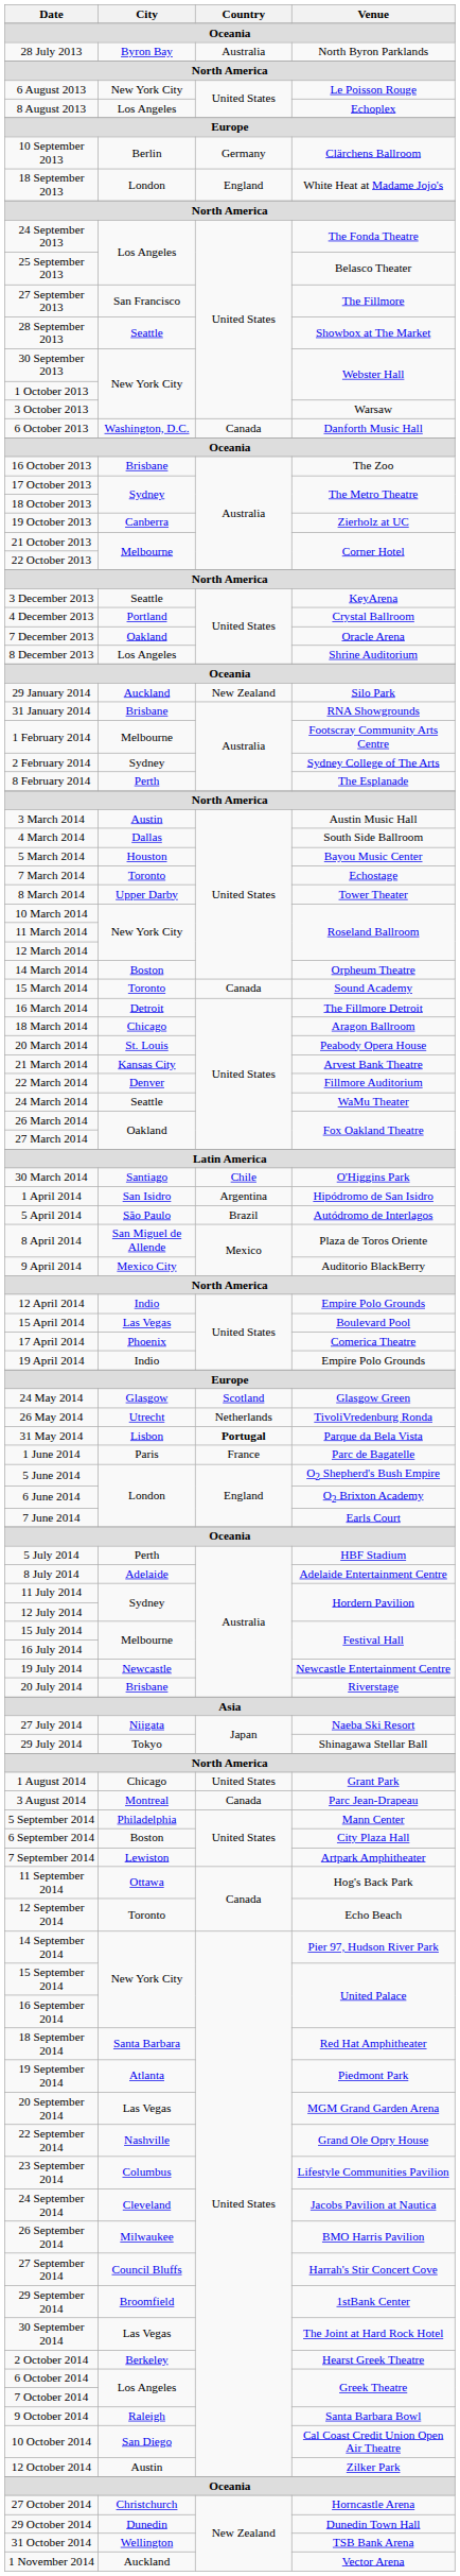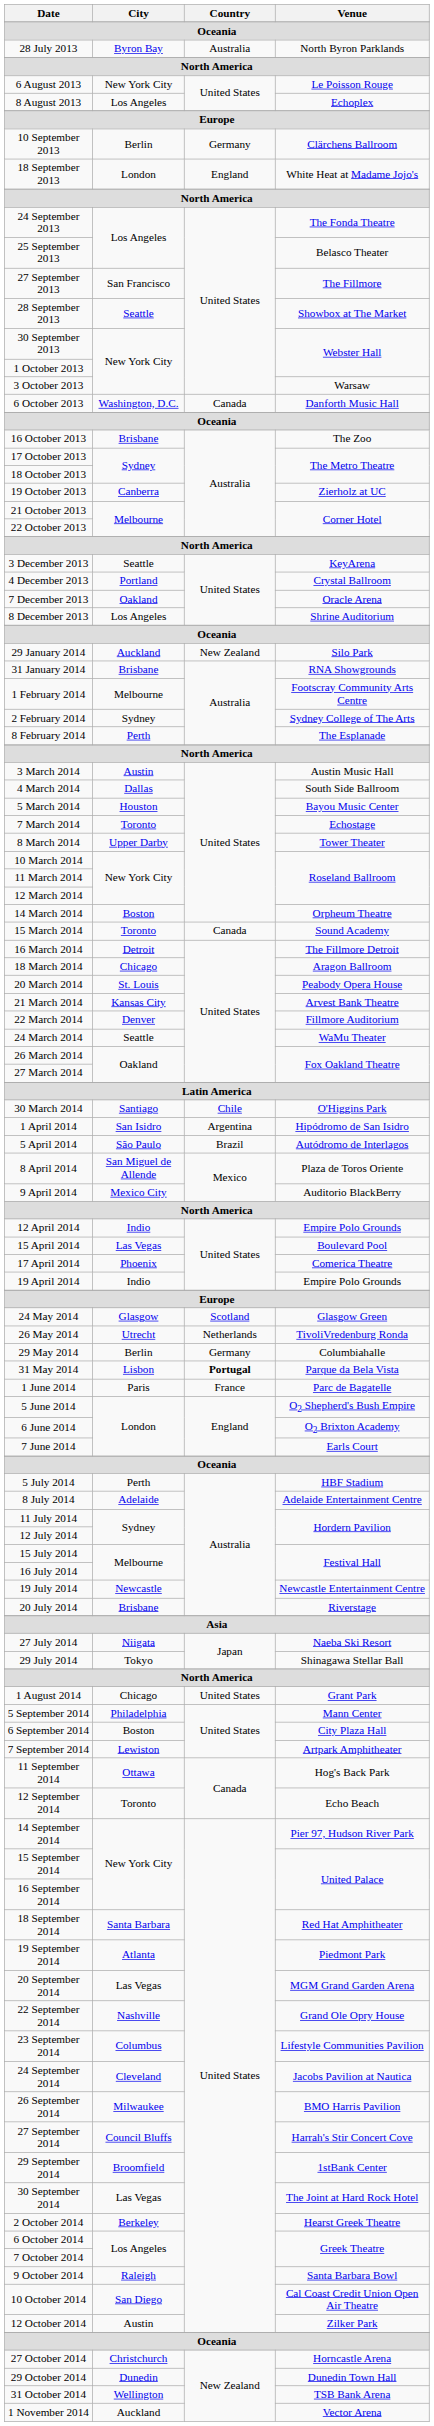+ row: 29 May 2014 | Berlin | Germany | Columbiahalle
- row: 3 August 2014 | Montreal | Canada | Parc Jean-Drapeau
